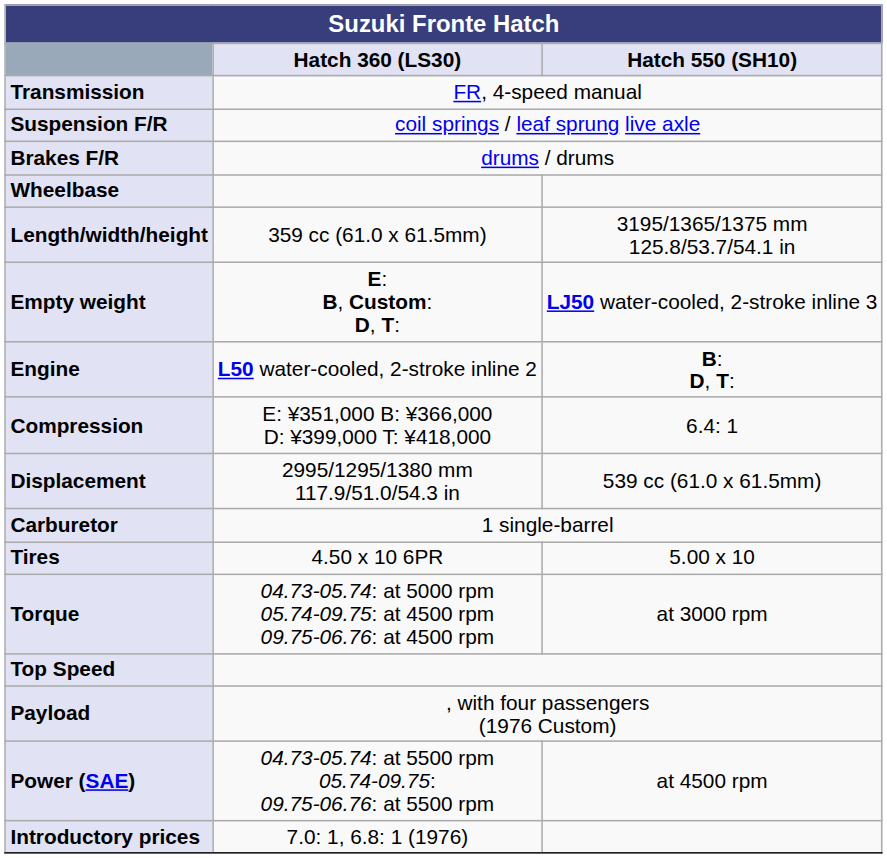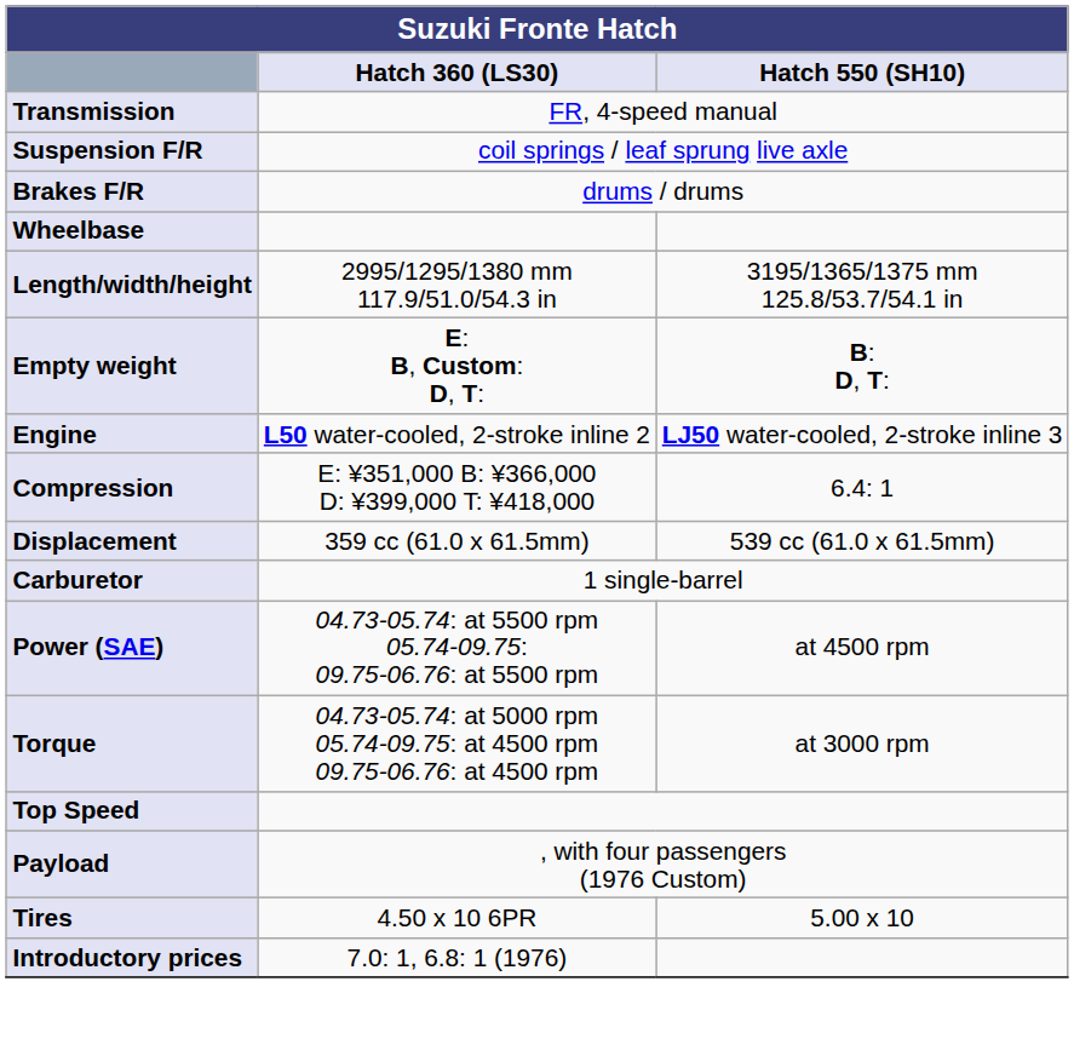Length/width/height | Hatch 360 (LS30): 359 cc (61.0 x 61.5mm) -> 2995/1295/1380 mm 117.9/51.0/54.3 in
Empty weight | Hatch 550 (SH10): LJ50 water-cooled, 2-stroke inline 3 -> B: D, T:
Engine | Hatch 550 (SH10): B: D, T: -> LJ50 water-cooled, 2-stroke inline 3
Displacement | Hatch 360 (LS30): 2995/1295/1380 mm 117.9/51.0/54.3 in -> 359 cc (61.0 x 61.5mm)
rows swapped: Power (SAE) <-> Tires
